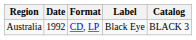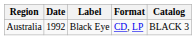columns swapped: Label <-> Format
